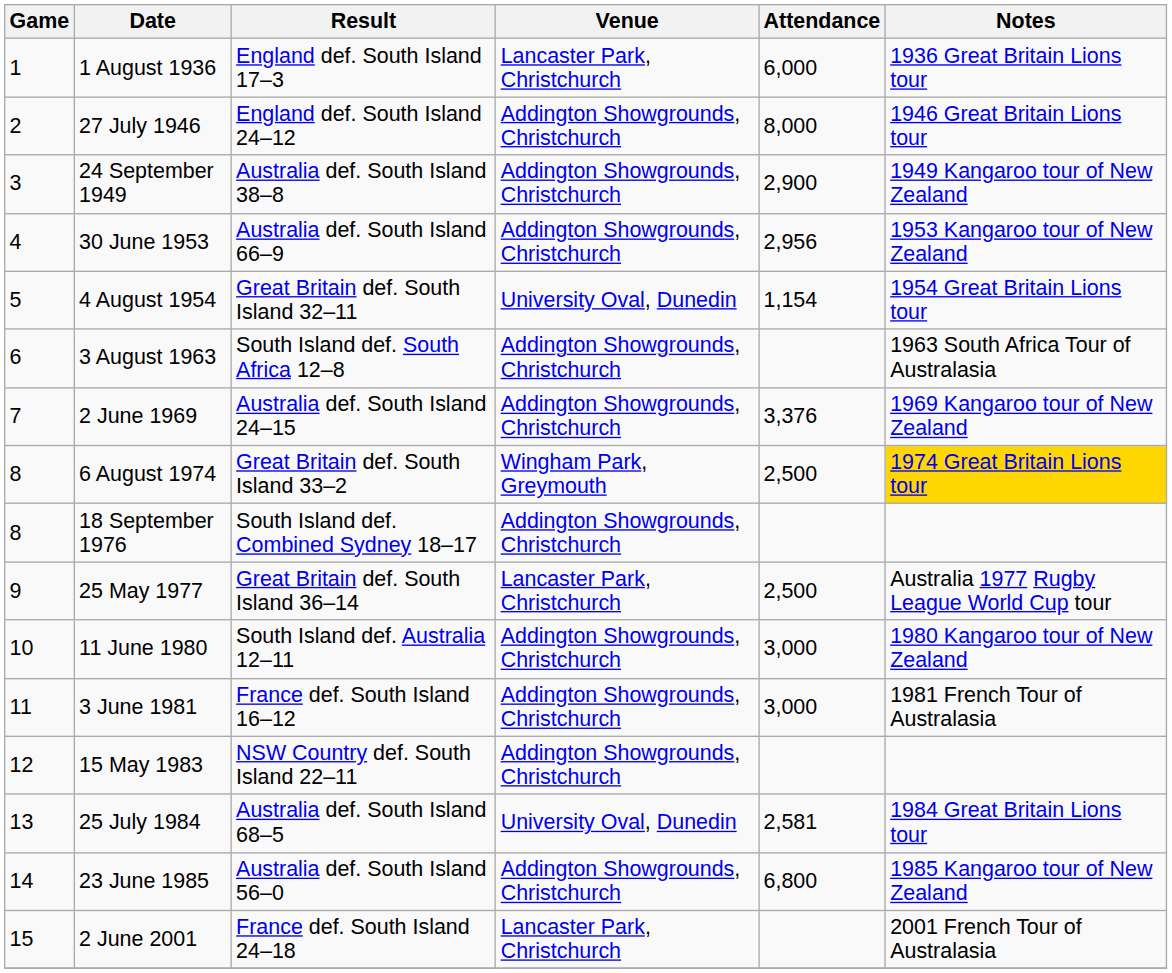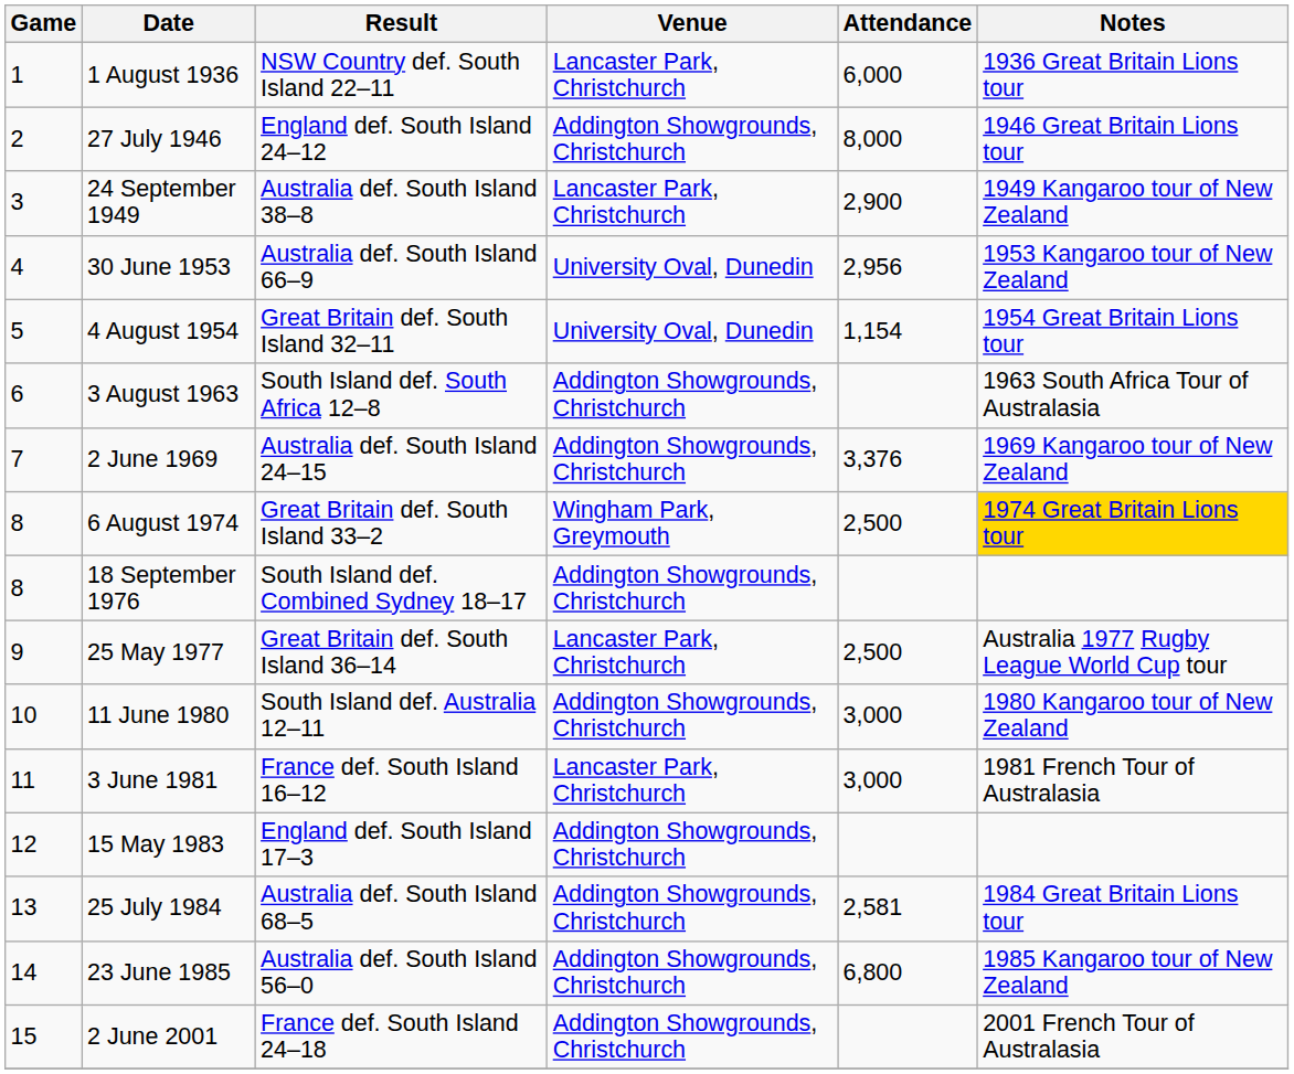1 August 1936 | Result: England def. South Island 17–3 -> NSW Country def. South Island 22–11
24 September 1949 | Venue: Addington Showgrounds, Christchurch -> Lancaster Park, Christchurch
30 June 1953 | Venue: Addington Showgrounds, Christchurch -> University Oval, Dunedin
3 June 1981 | Venue: Addington Showgrounds, Christchurch -> Lancaster Park, Christchurch
15 May 1983 | Result: NSW Country def. South Island 22–11 -> England def. South Island 17–3
25 July 1984 | Venue: University Oval, Dunedin -> Addington Showgrounds, Christchurch
2 June 2001 | Venue: Lancaster Park, Christchurch -> Addington Showgrounds, Christchurch
